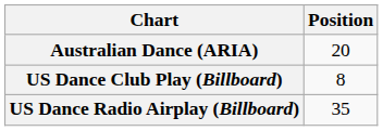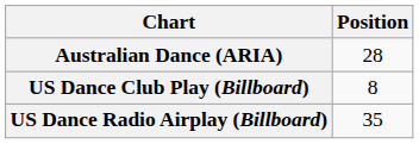Australian Dance (ARIA) | Position: 20 -> 28
